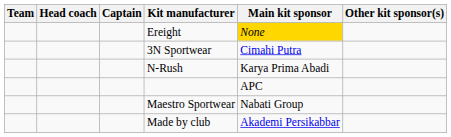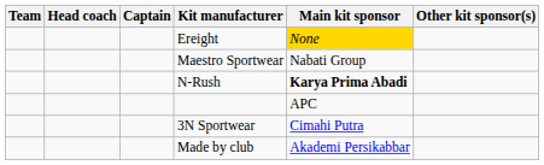rows swapped: 3N Sportwear <-> Maestro Sportwear
N-Rush | Main kit sponsor: normal -> bold
